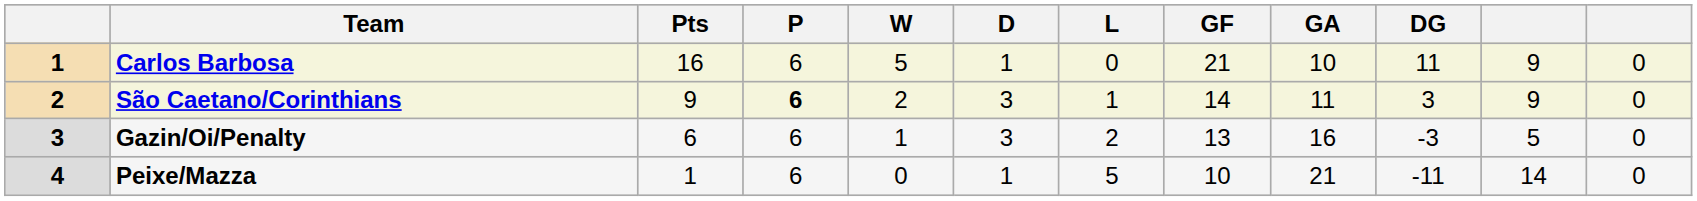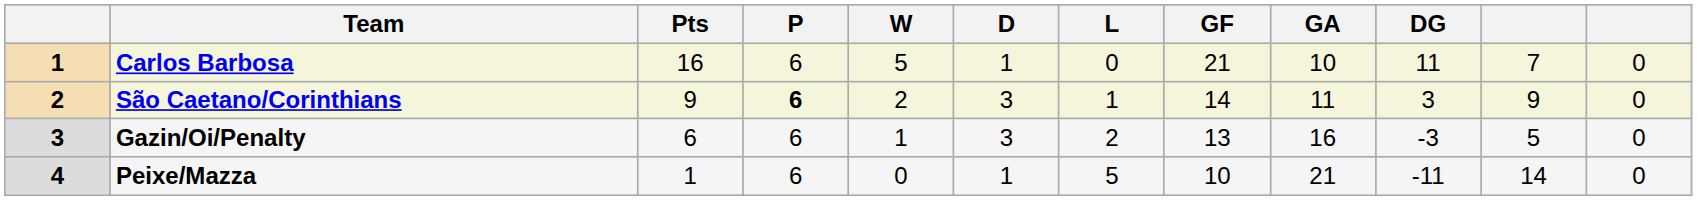Carlos Barbosa | column 11: 9 -> 7
